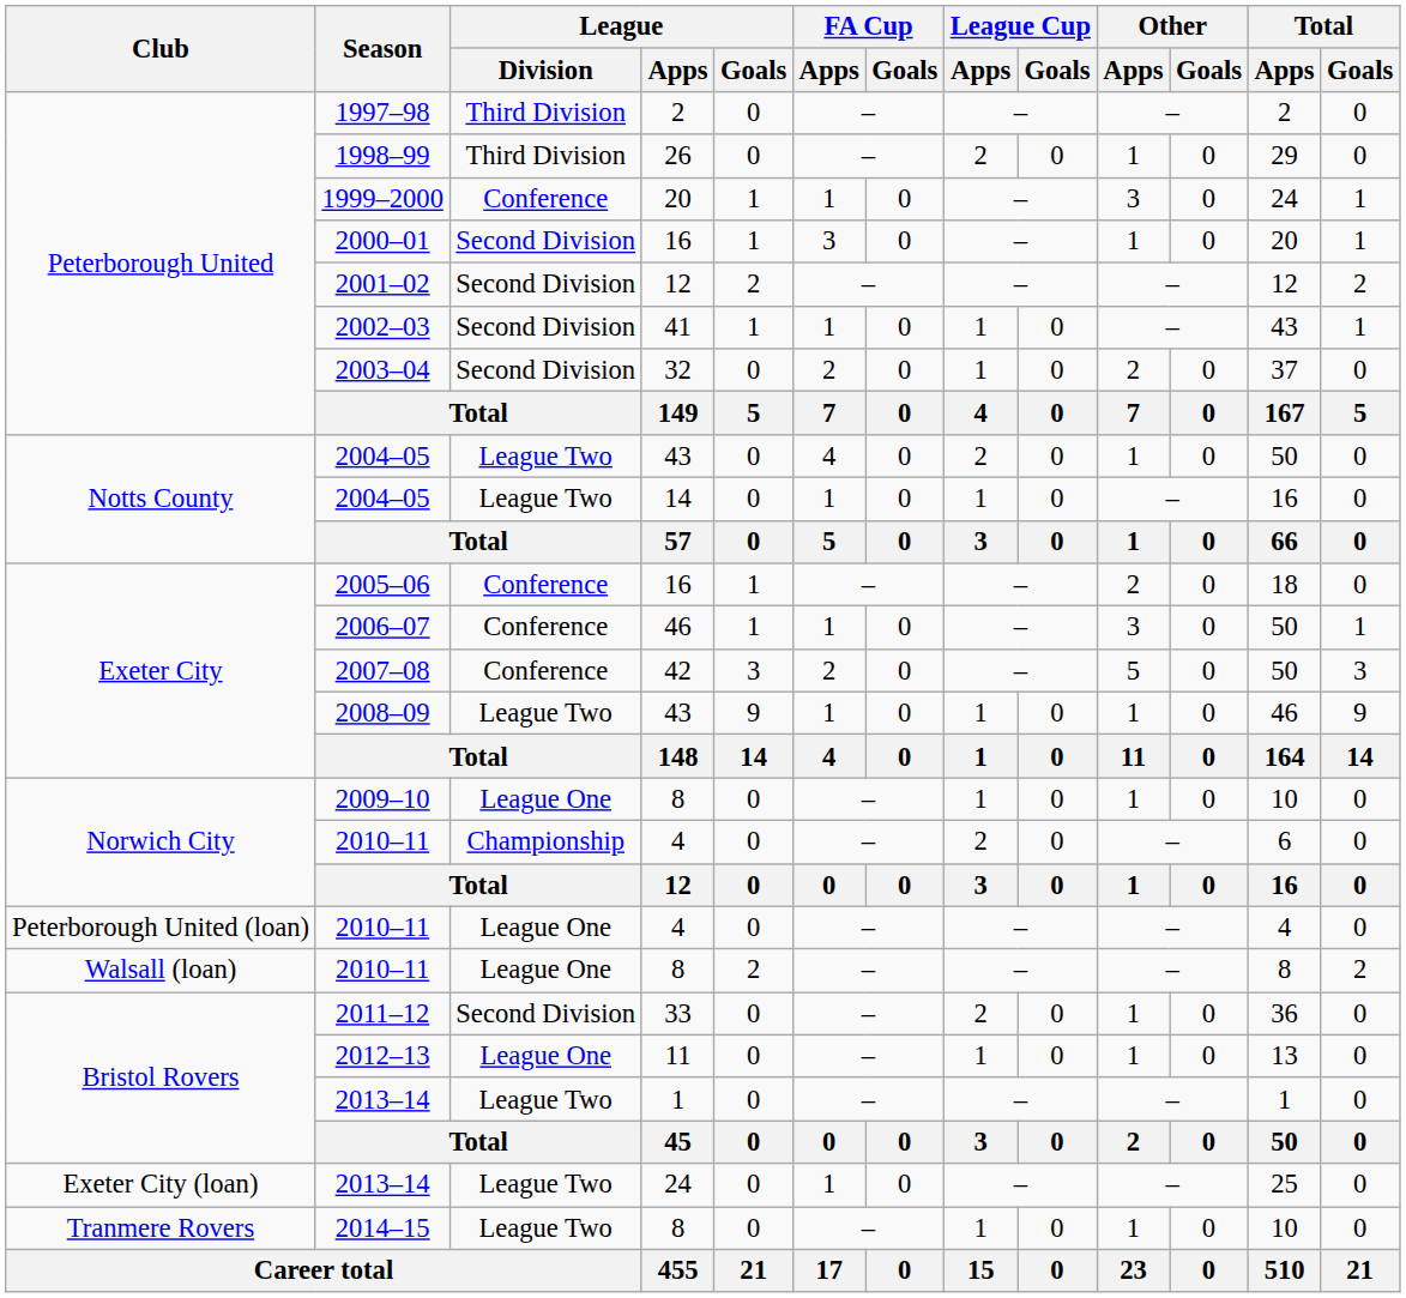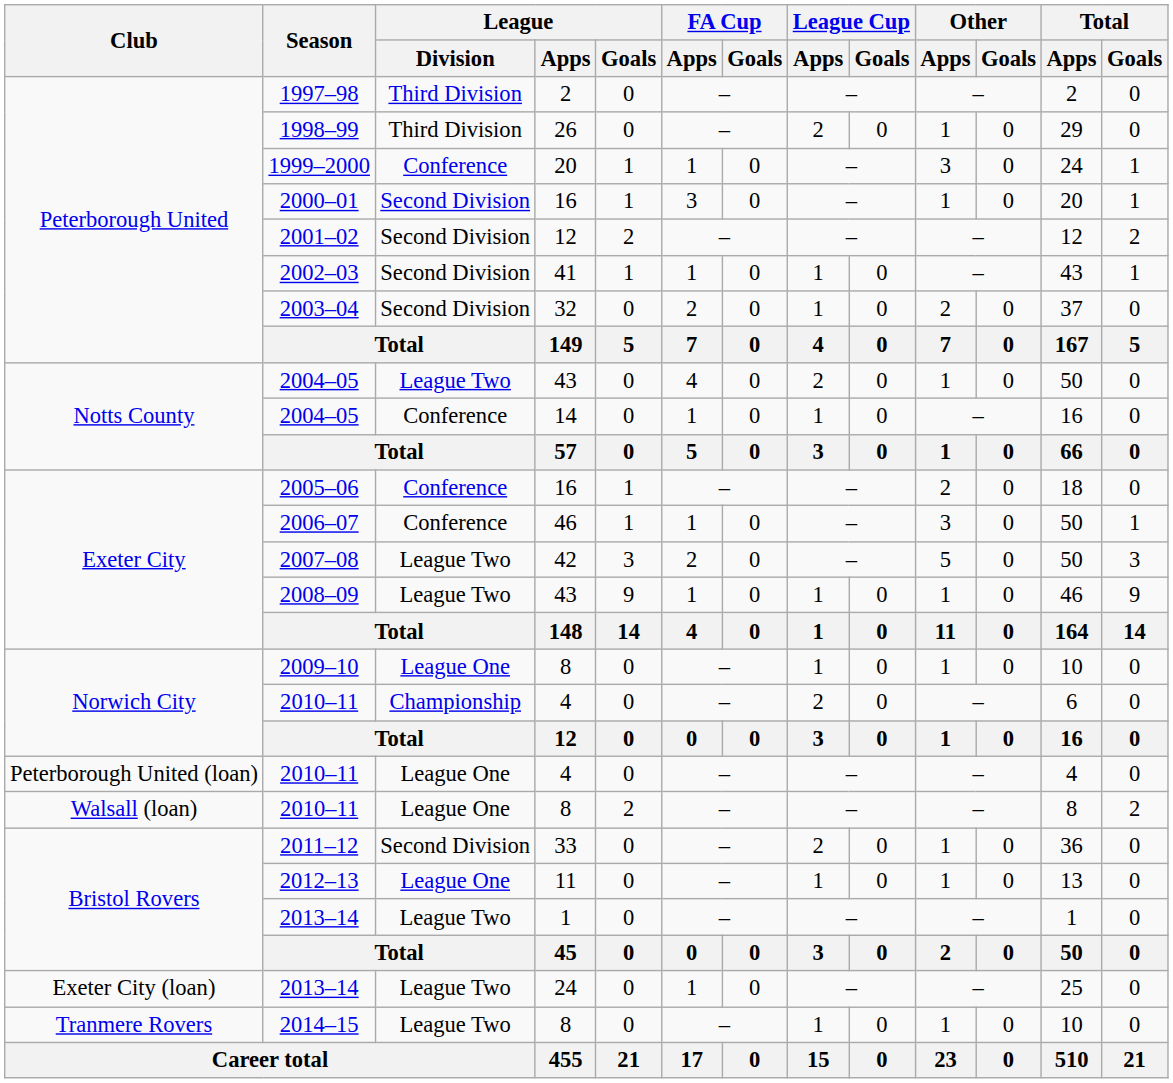2004–05 / 14 | League / Division: League Two -> Conference
2007–08 | League / Division: Conference -> League Two
